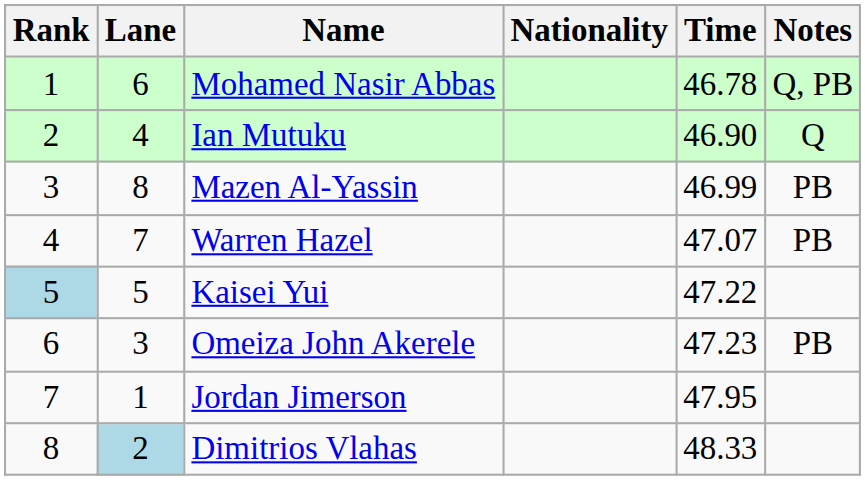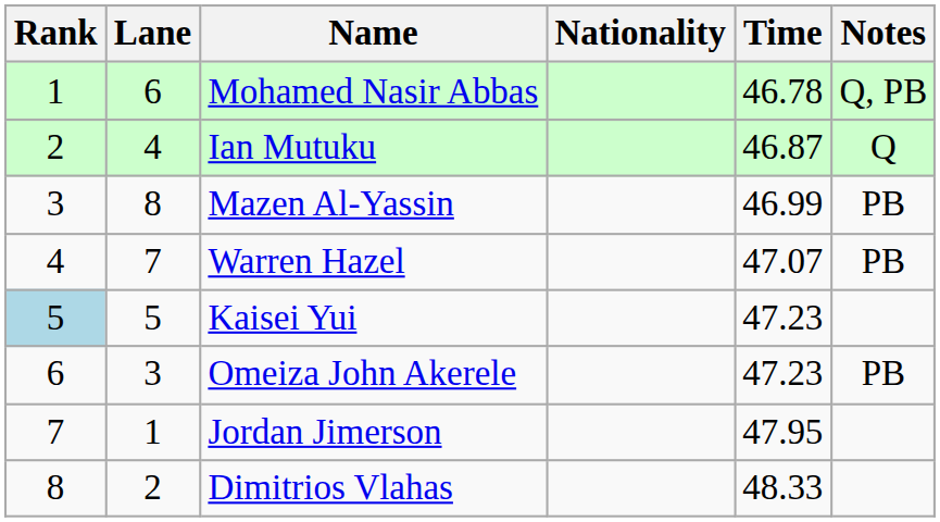Ian Mutuku | Time: 46.90 -> 46.87
Kaisei Yui | Time: 47.22 -> 47.23
Dimitrios Vlahas | Lane: lightblue background -> no background
